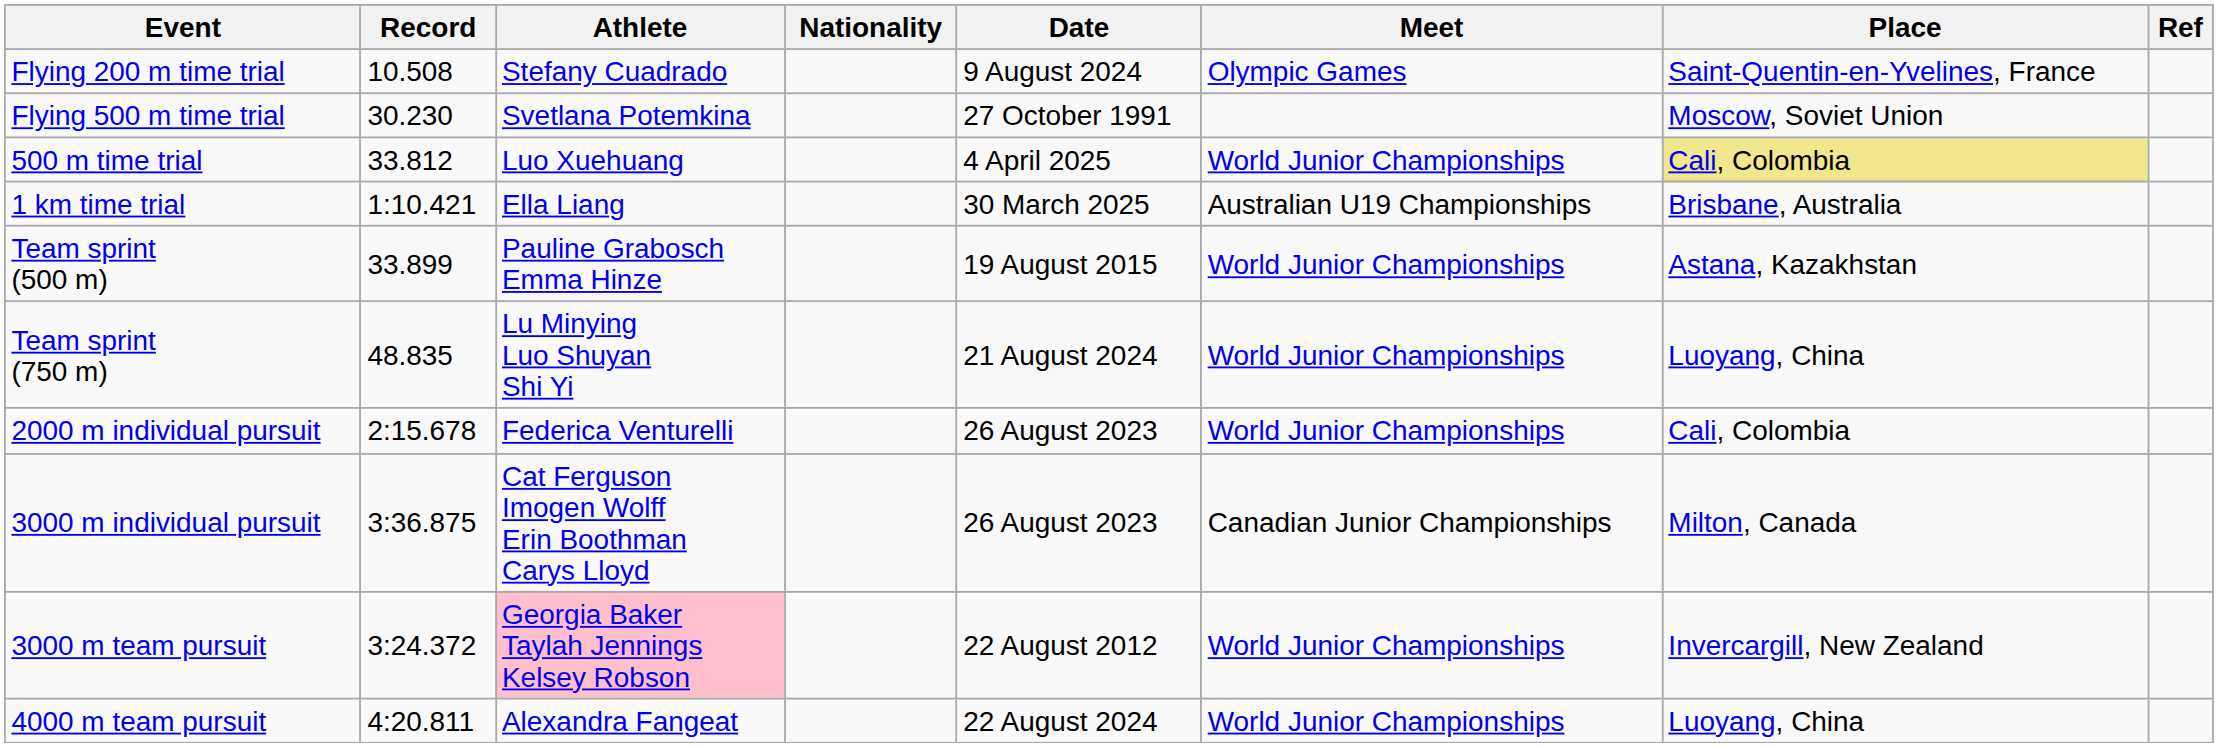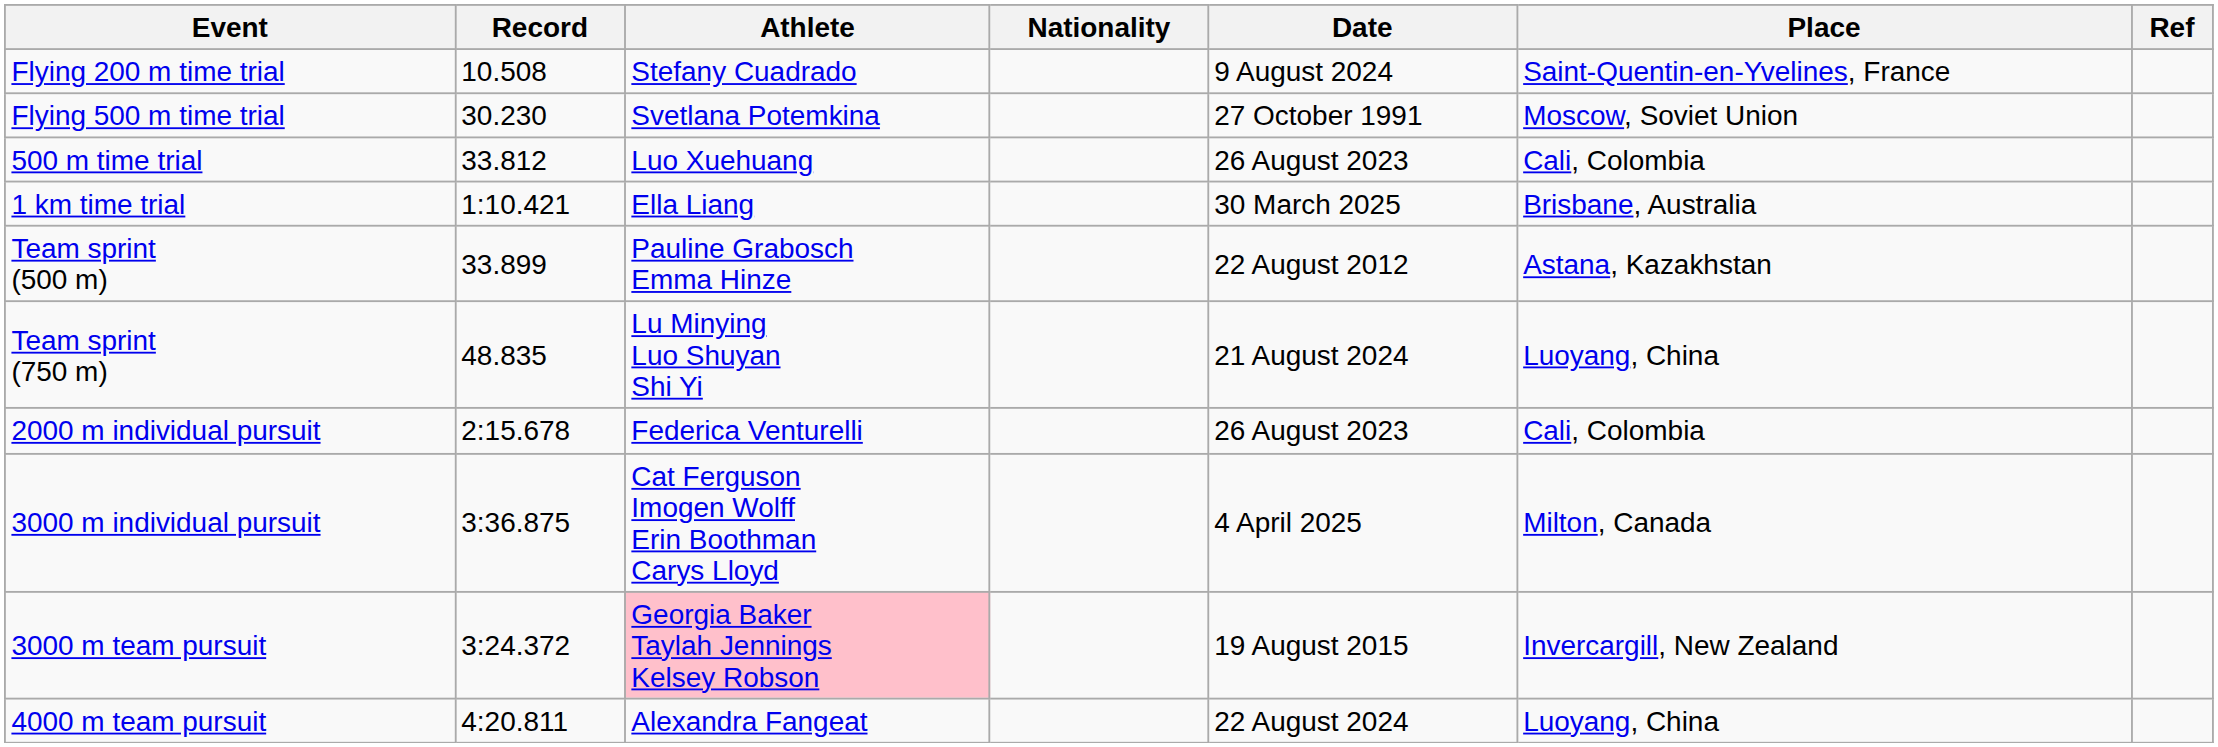- column: Meet | Olympic Games | World Junior Championships | Australian U19 Championships | World Junior Championships | World Junior Championships | World Junior Championships | Canadian Junior Championships | World Junior Championships | World Junior Championships
500 m time trial | Date: 4 April 2025 -> 26 August 2023
500 m time trial | Place: khaki background -> no background
Team sprint (500 m) | Date: 19 August 2015 -> 22 August 2012
3000 m individual pursuit | Date: 26 August 2023 -> 4 April 2025
3000 m team pursuit | Date: 22 August 2012 -> 19 August 2015
